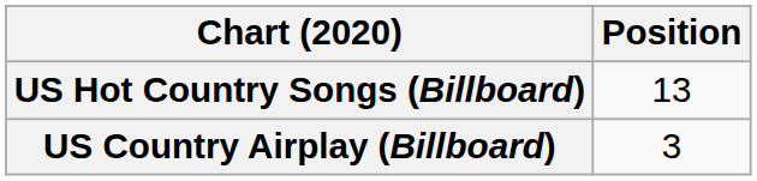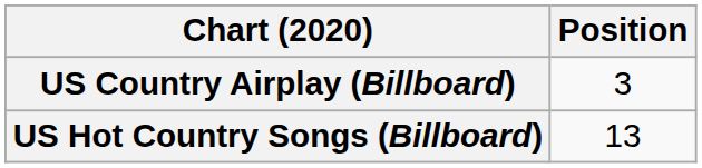rows swapped: US Country Airplay (Billboard) <-> US Hot Country Songs (Billboard)
